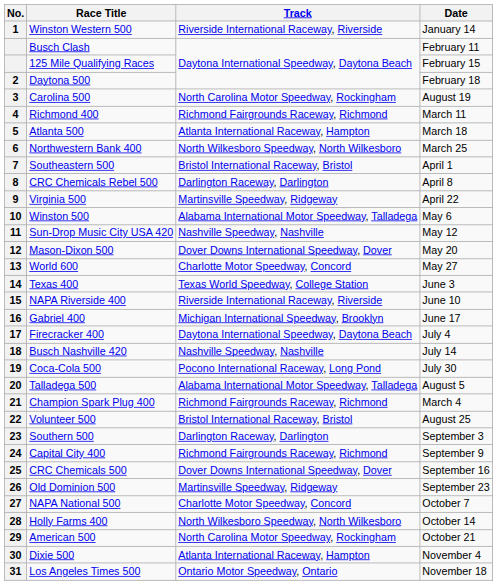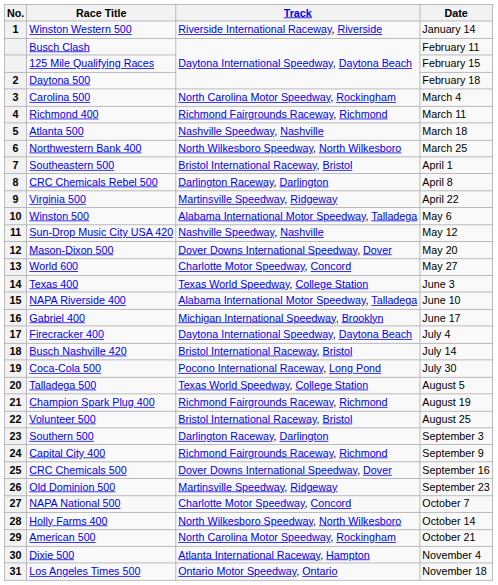Carolina 500 | Date: August 19 -> March 4
Atlanta 500 | Track: Atlanta International Raceway, Hampton -> Nashville Speedway, Nashville
NAPA Riverside 400 | Track: Riverside International Raceway, Riverside -> Alabama International Motor Speedway, Talladega
Busch Nashville 420 | Track: Nashville Speedway, Nashville -> Bristol International Raceway, Bristol
Talladega 500 | Track: Alabama International Motor Speedway, Talladega -> Texas World Speedway, College Station
Champion Spark Plug 400 | Date: March 4 -> August 19
